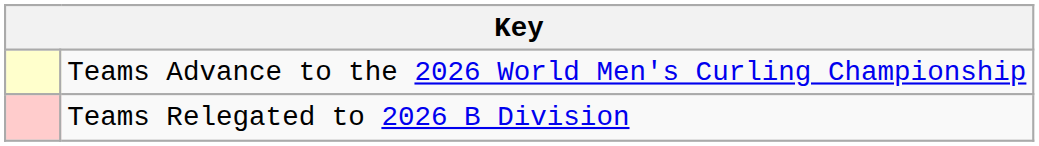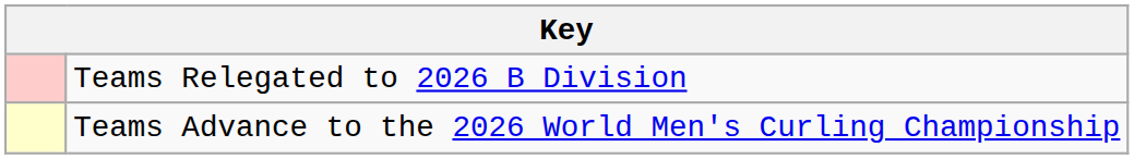rows swapped: Teams Advance to the 2026 World Men's Curling Championship <-> Teams Relegated to 2026 B Division
